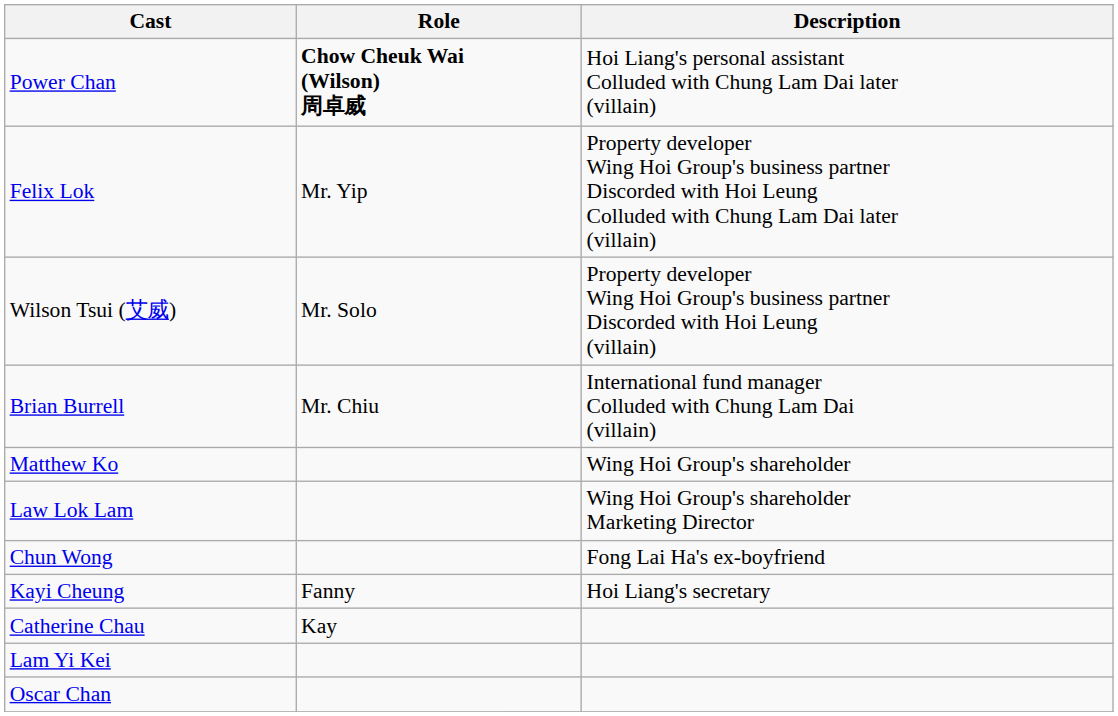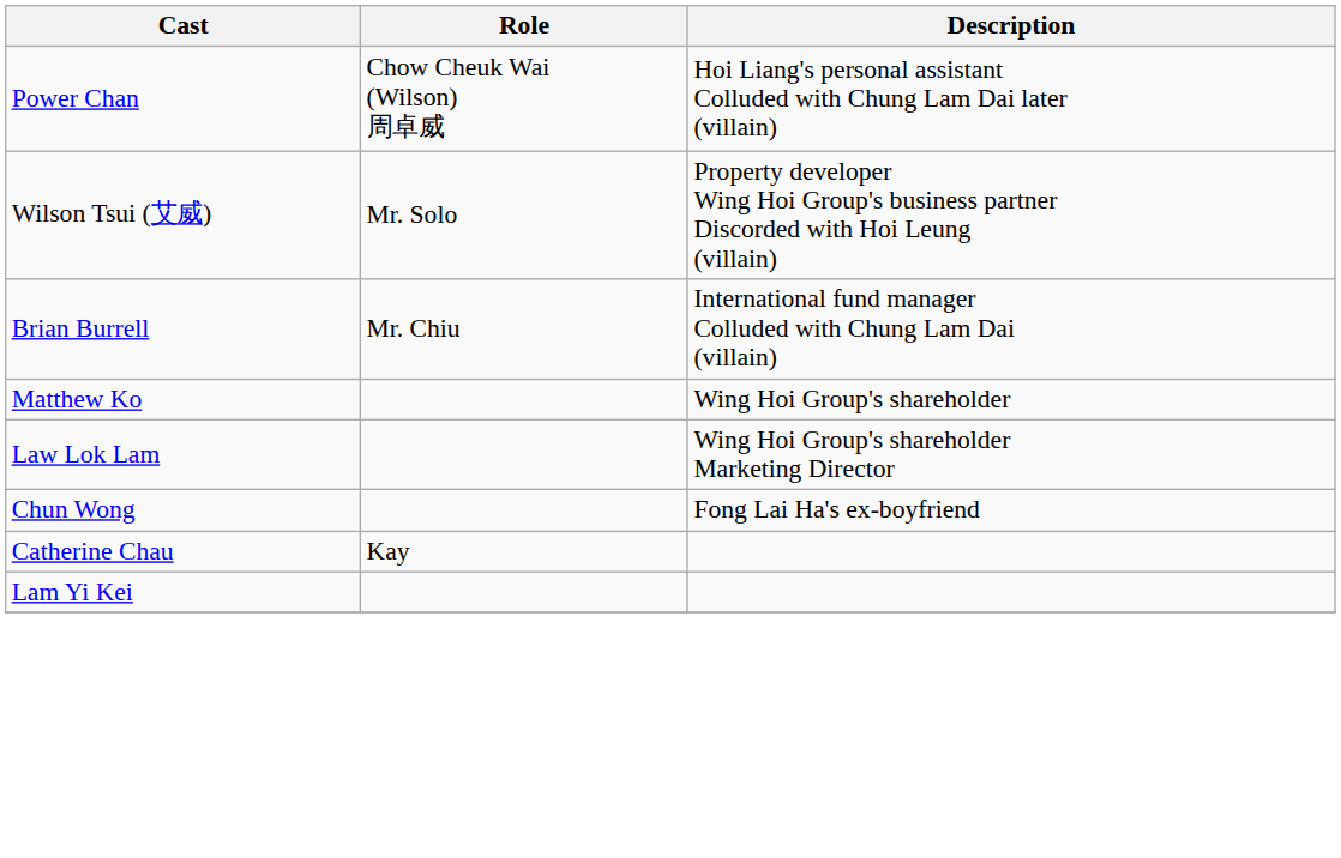Power Chan | Role: bold -> normal
- row: Felix Lok | Mr. Yip | Property developer Wing Hoi Group's business partner Discorded with Hoi Leung Colluded with Chung Lam Dai later (villain)
- row: Kayi Cheung | Fanny | Hoi Liang's secretary
- row: Oscar Chan
